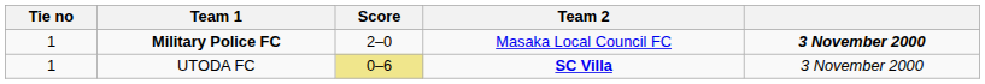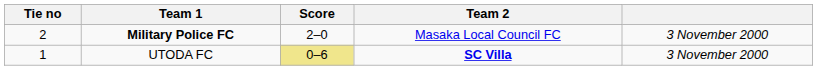Military Police FC | Tie no: 1 -> 2
Military Police FC | column 5: bold -> normal
